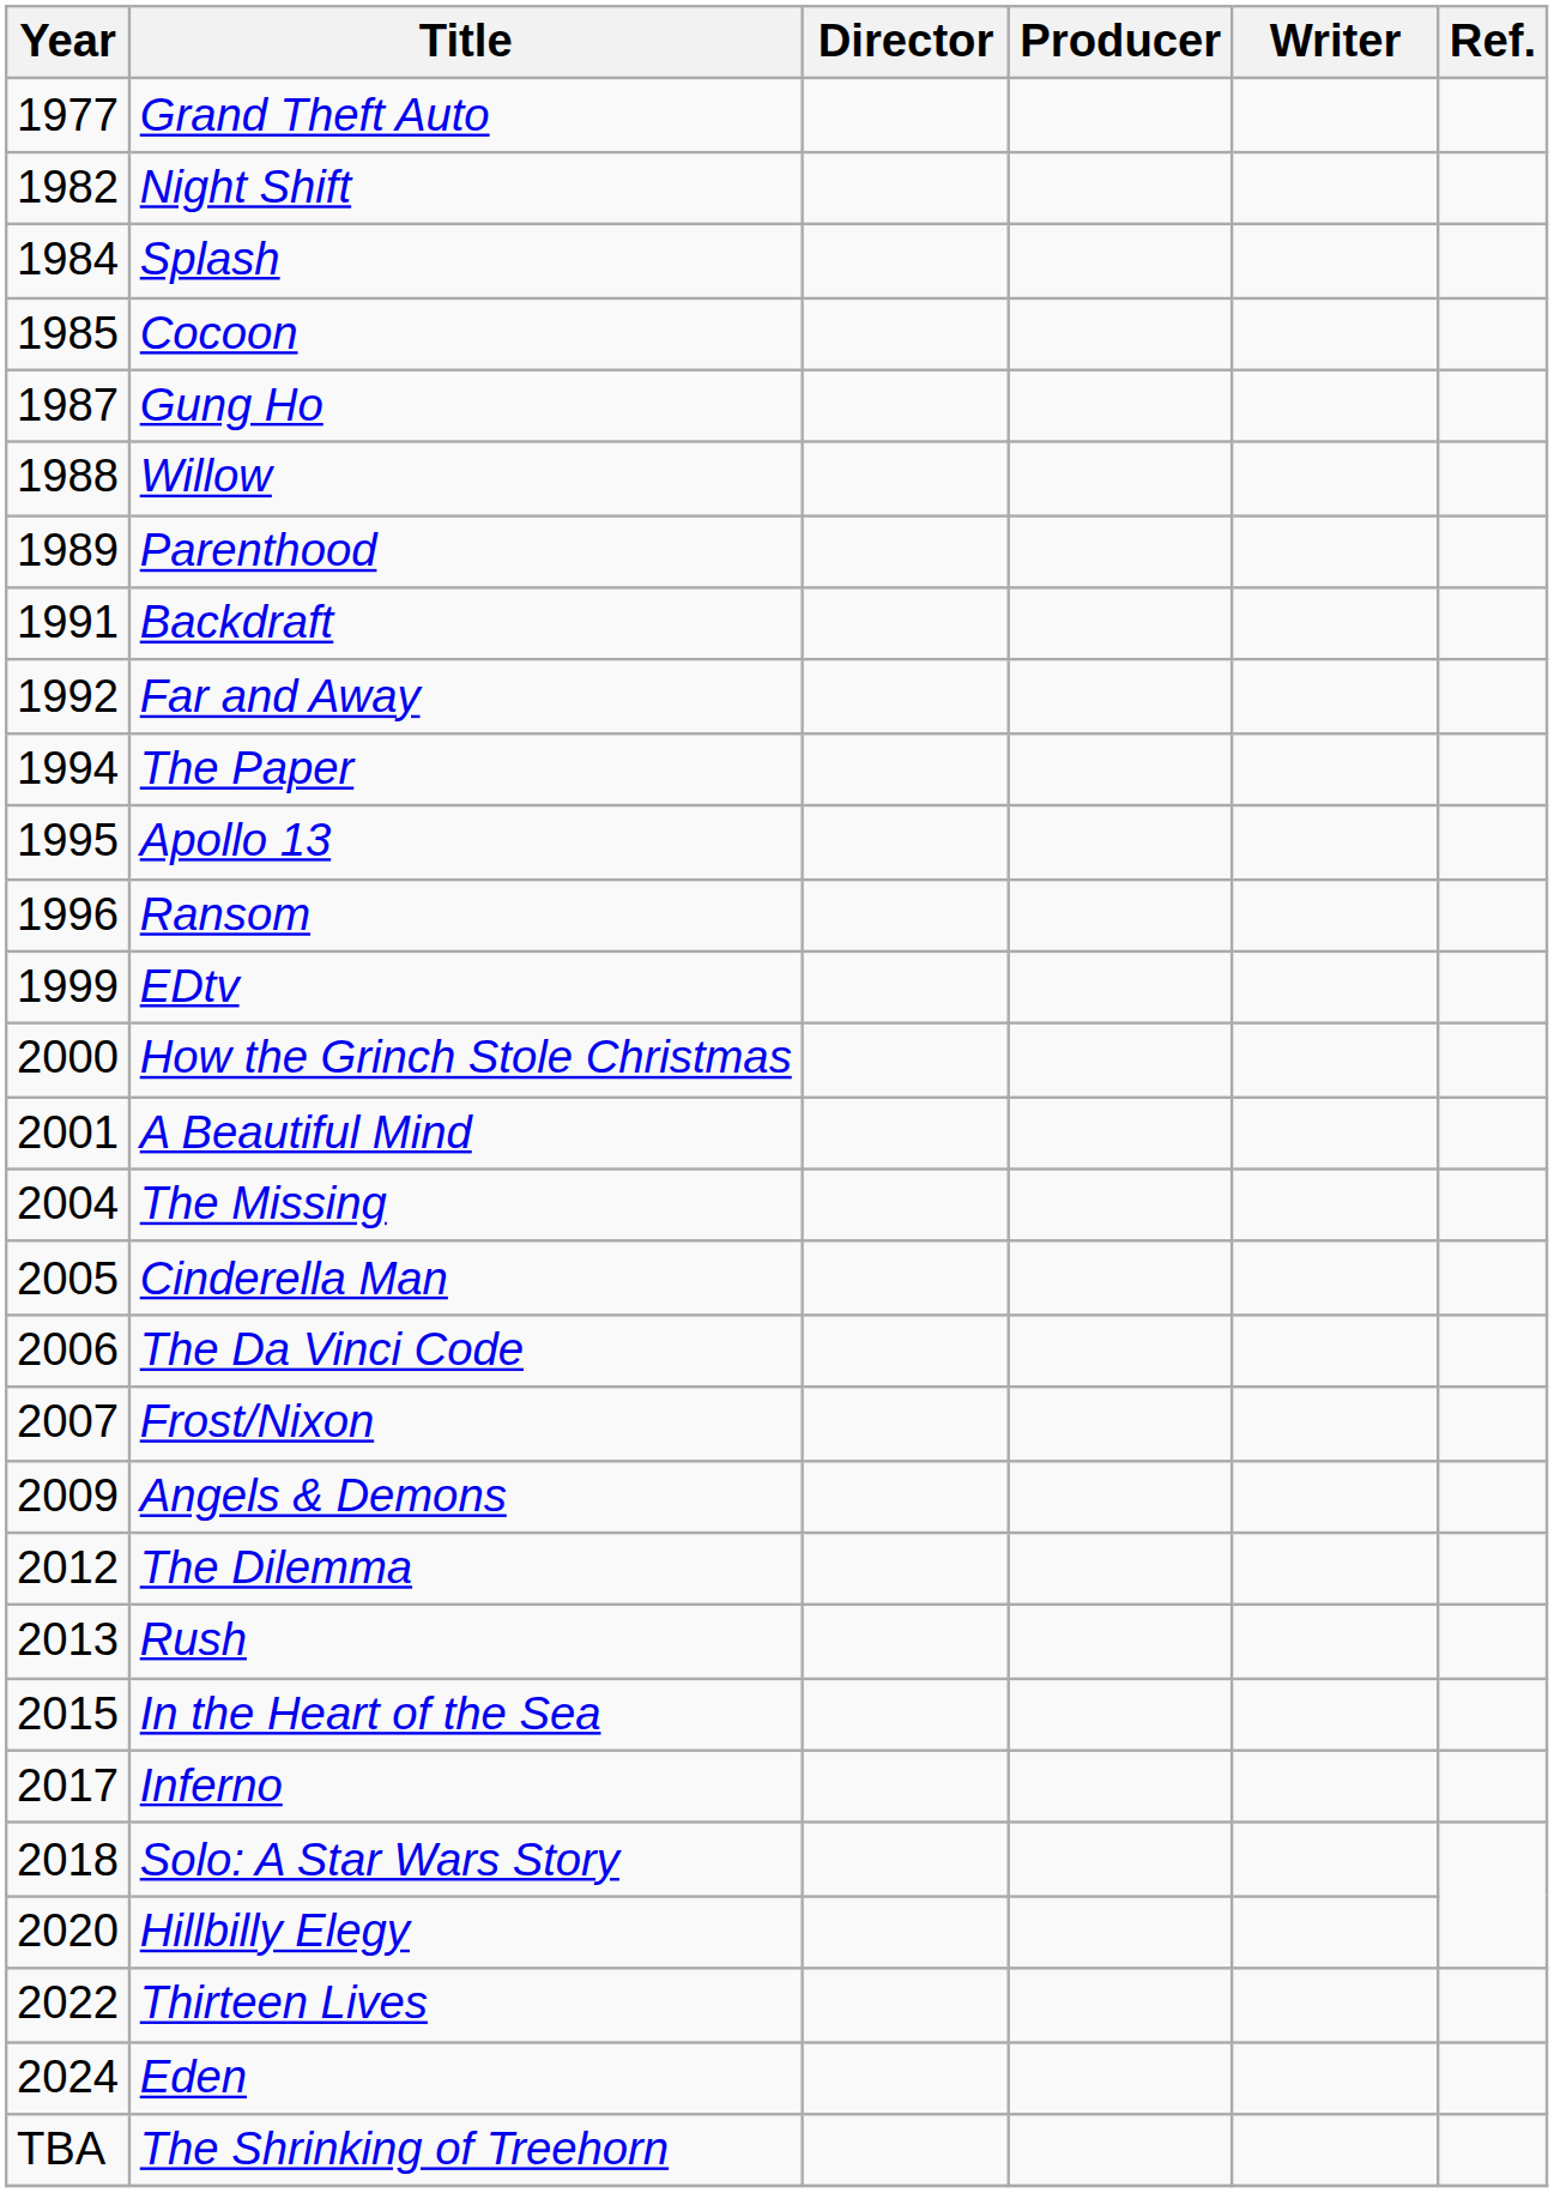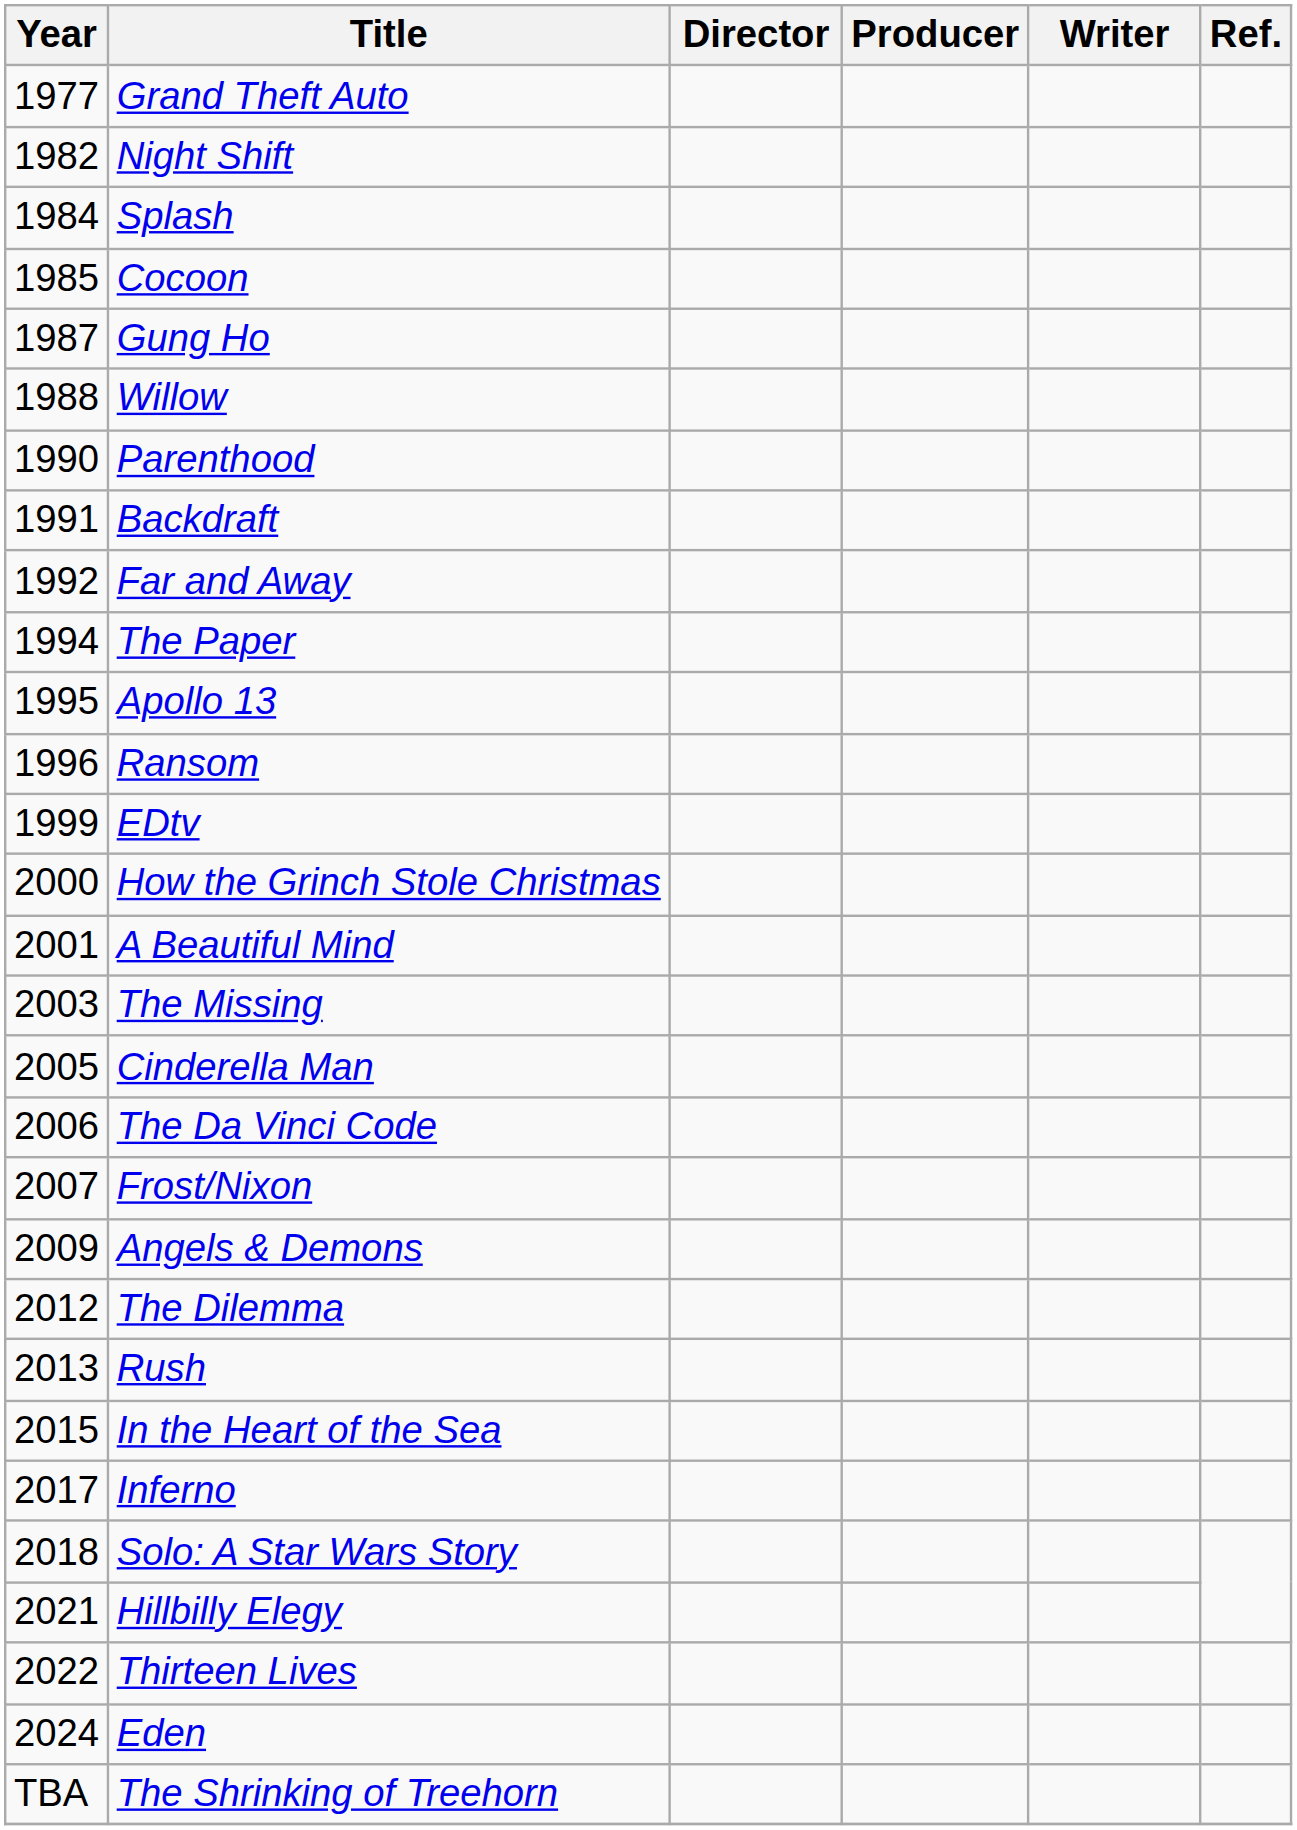Parenthood | Year: 1989 -> 1990
The Missing | Year: 2004 -> 2003
Hillbilly Elegy | Year: 2020 -> 2021
